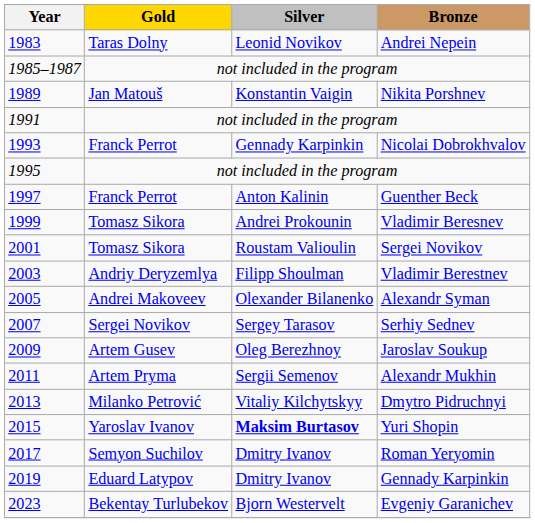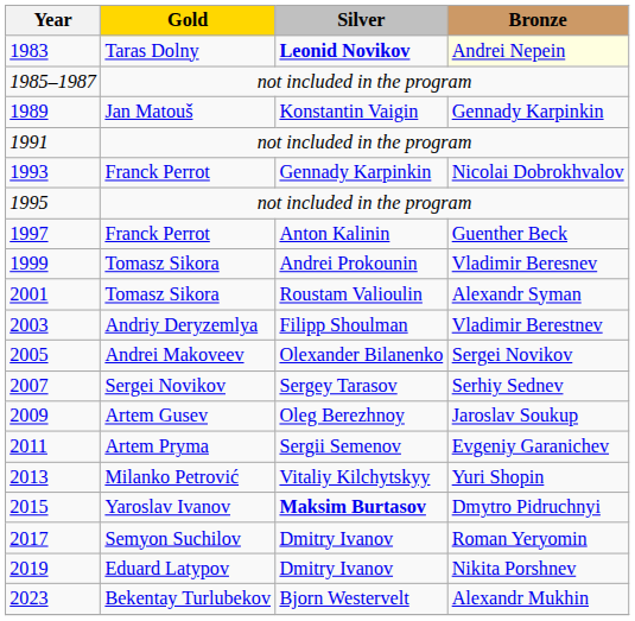1983 | Silver: normal -> bold
1983 | Bronze: no background -> lightyellow background
1989 | Bronze: Nikita Porshnev -> Gennady Karpinkin
2001 | Bronze: Sergei Novikov -> Alexandr Syman
2005 | Bronze: Alexandr Syman -> Sergei Novikov
2011 | Bronze: Alexandr Mukhin -> Evgeniy Garanichev
2013 | Bronze: Dmytro Pidruchnyi -> Yuri Shopin
2015 | Bronze: Yuri Shopin -> Dmytro Pidruchnyi
2019 | Bronze: Gennady Karpinkin -> Nikita Porshnev
2023 | Bronze: Evgeniy Garanichev -> Alexandr Mukhin
